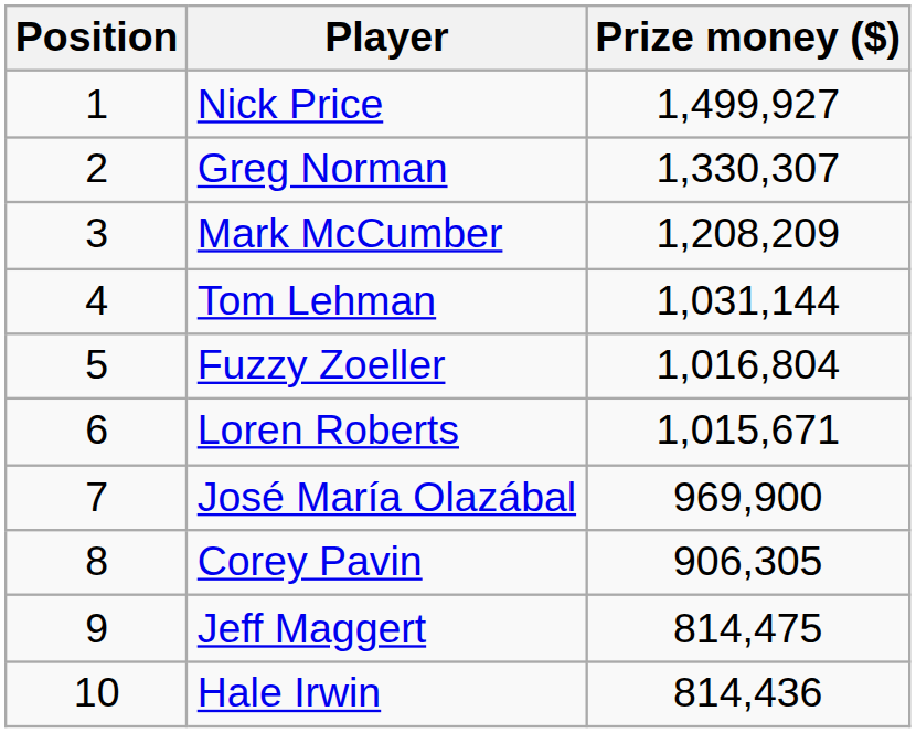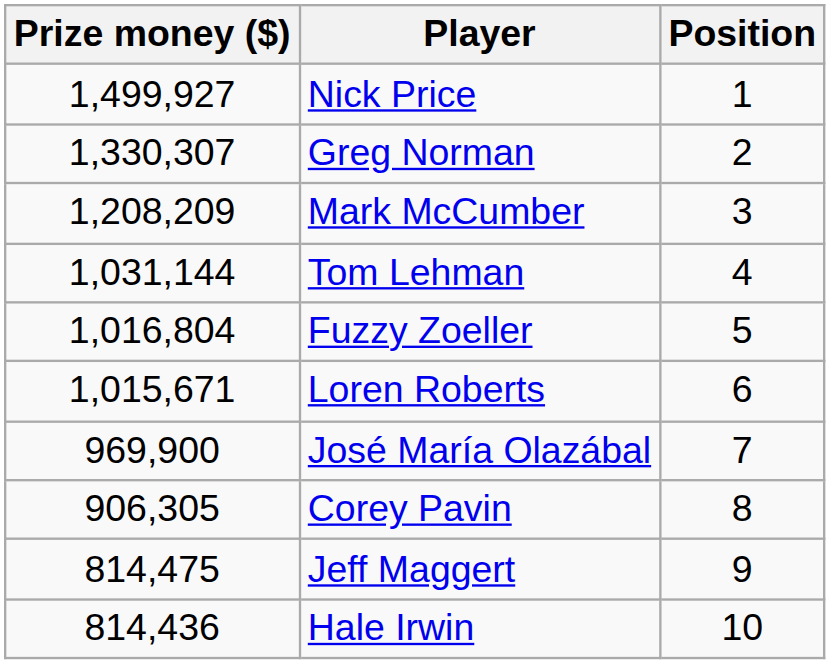columns swapped: Position <-> Prize money ($)
